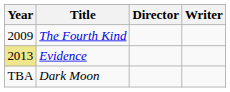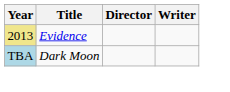- row: 2009 | The Fourth Kind
Dark Moon | Year: no background -> lightblue background
